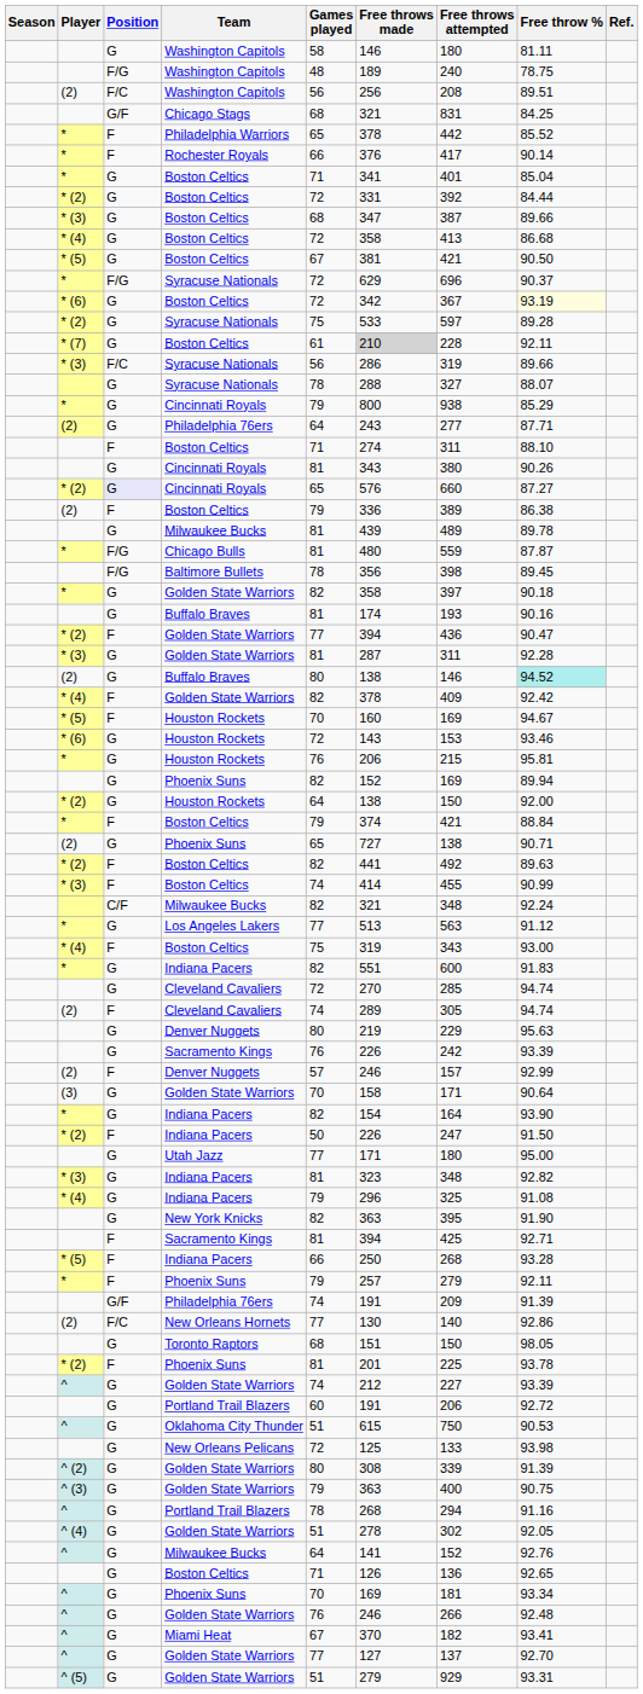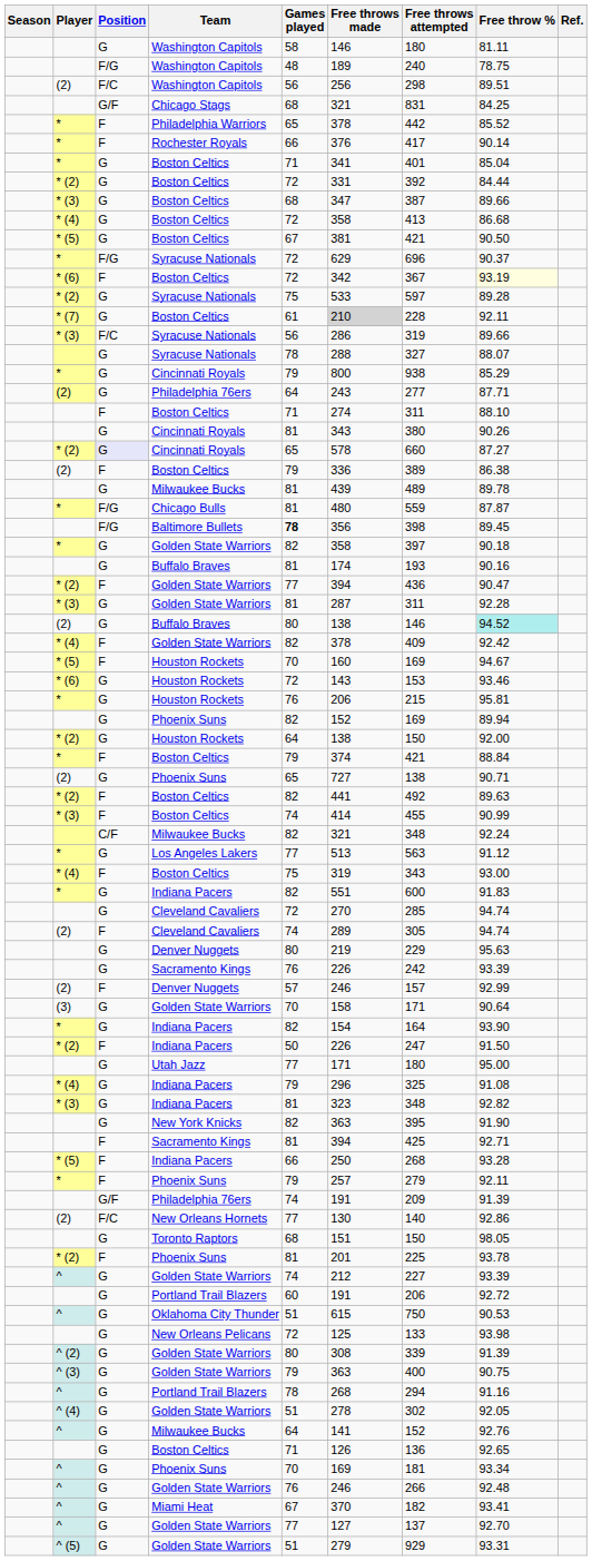(2) / Washington Capitols | Free throws attempted: 208 -> 298
* (6) / Boston Celtics | Position: G -> F
* (2) / Cincinnati Royals | Free throws made: 576 -> 578
Baltimore Bullets | Games played: normal -> bold
rows swapped: * (3) / Indiana Pacers <-> * (4) / Indiana Pacers
